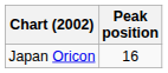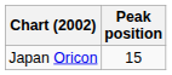Japan Oricon | Peak position: 16 -> 15
